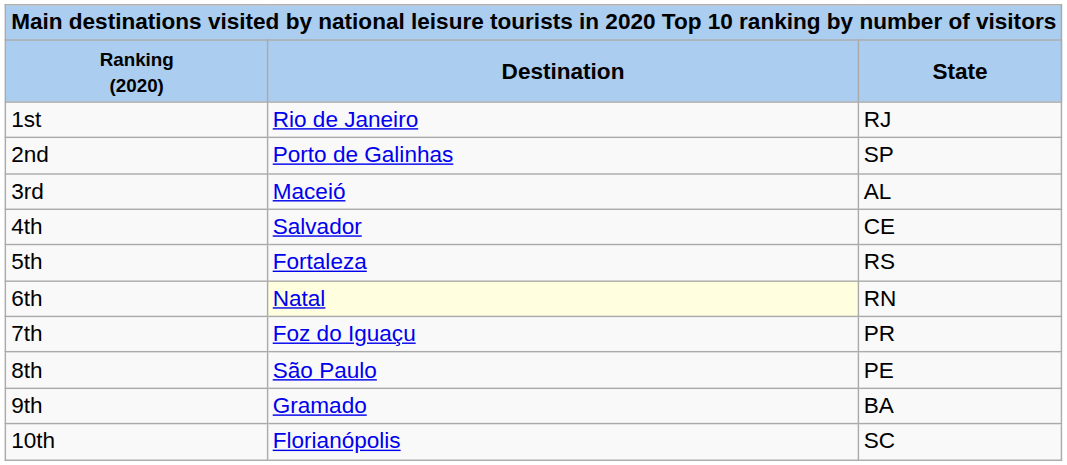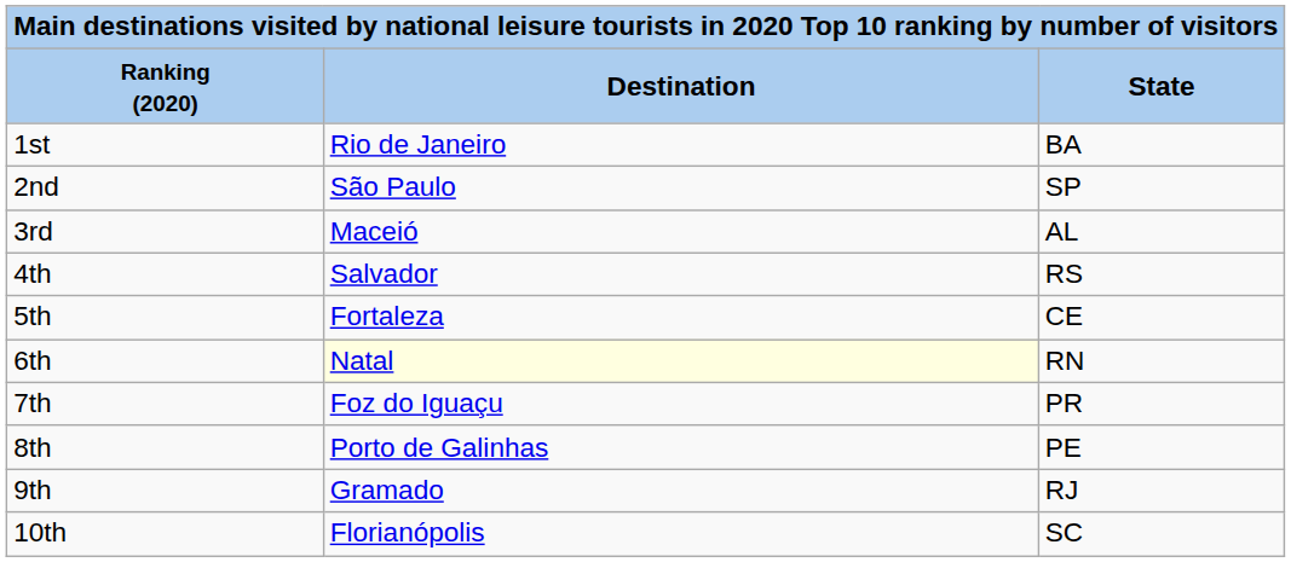1st | State: RJ -> BA
2nd | Destination: Porto de Galinhas -> São Paulo
4th | State: CE -> RS
5th | State: RS -> CE
8th | Destination: São Paulo -> Porto de Galinhas
9th | State: BA -> RJ
